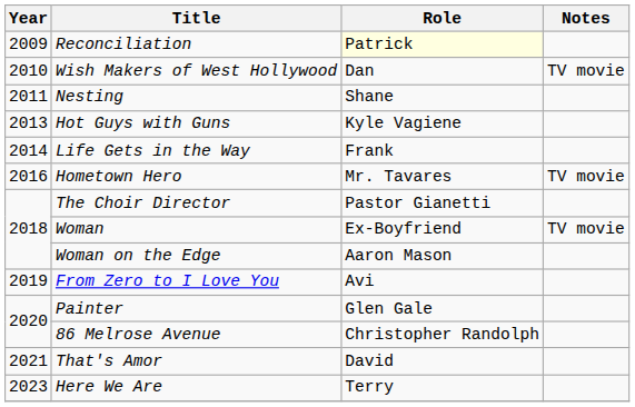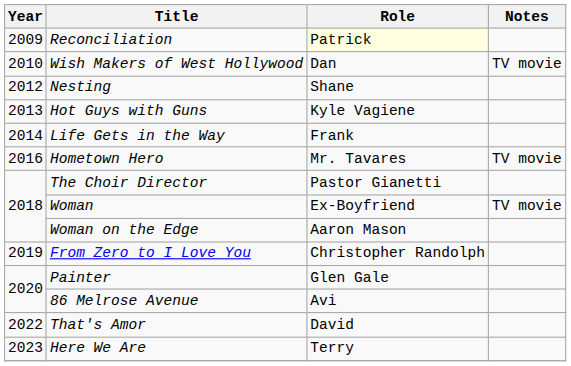Nesting | Year: 2011 -> 2012
From Zero to I Love You | Role: Avi -> Christopher Randolph
86 Melrose Avenue | Role: Christopher Randolph -> Avi
That's Amor | Year: 2021 -> 2022
